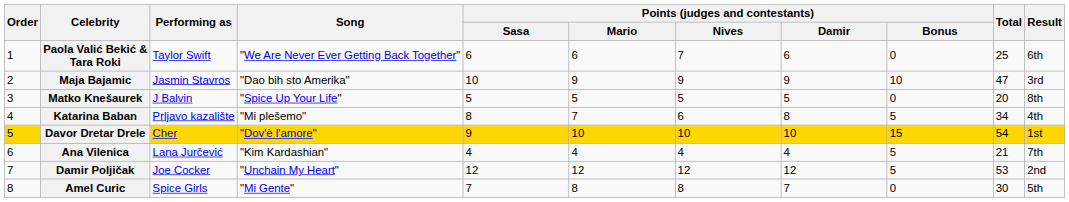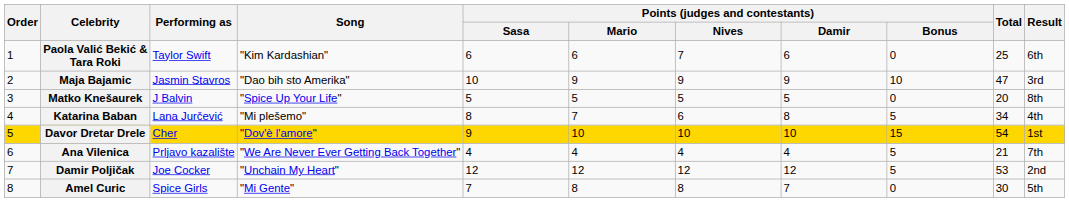Paola Valić Bekić & Tara Roki | Song: "We Are Never Ever Getting Back Together" -> "Kim Kardashian"
Katarina Baban | Performing as: Prljavo kazalište -> Lana Jurčević
Ana Vilenica | Performing as: Lana Jurčević -> Prljavo kazalište
Ana Vilenica | Song: "Kim Kardashian" -> "We Are Never Ever Getting Back Together"
